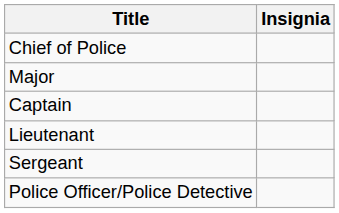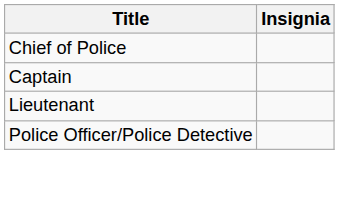- row: Major
- row: Sergeant
